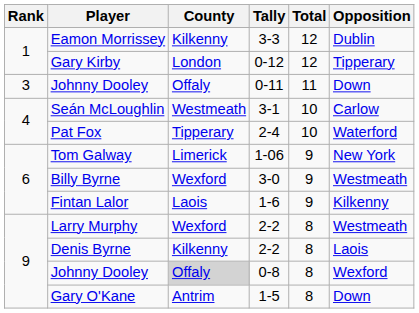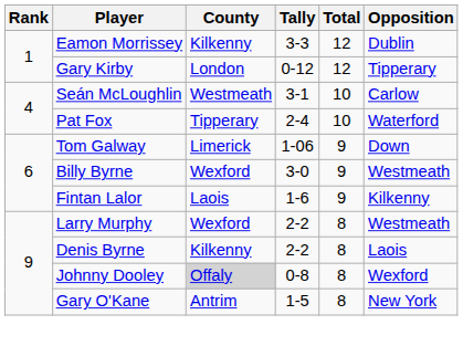- row: 3 | Johnny Dooley | Offaly | 0-11 | 11 | Down
Tom Galway | Opposition: New York -> Down
Gary O'Kane | Opposition: Down -> New York
